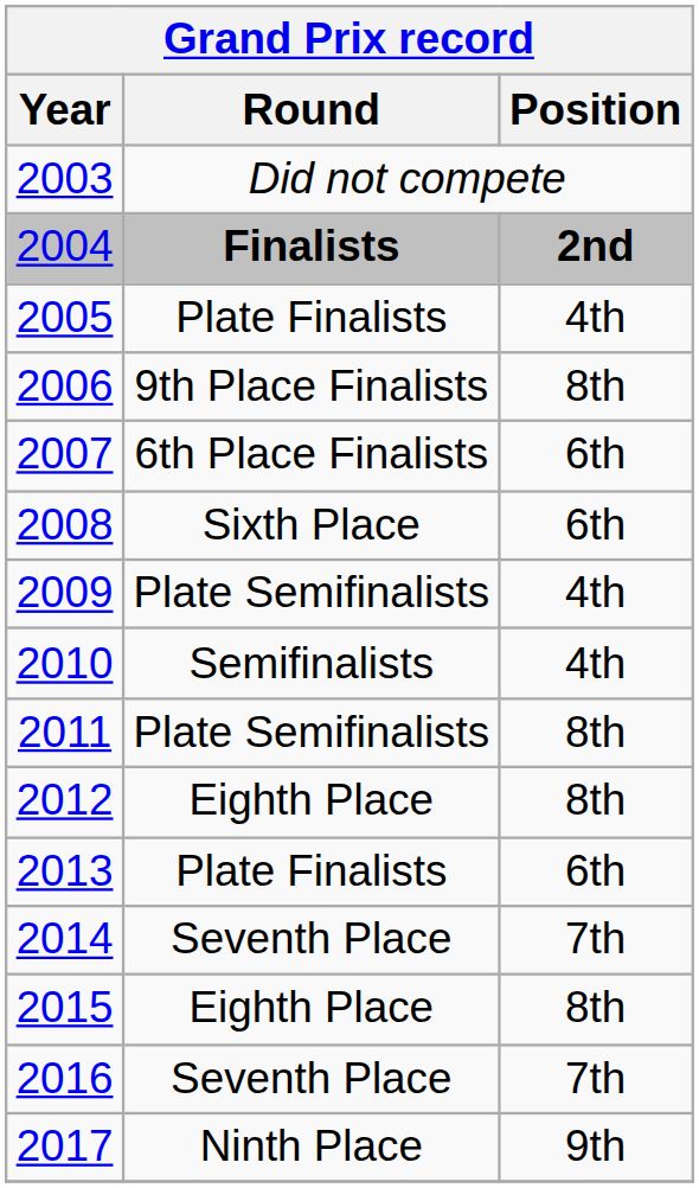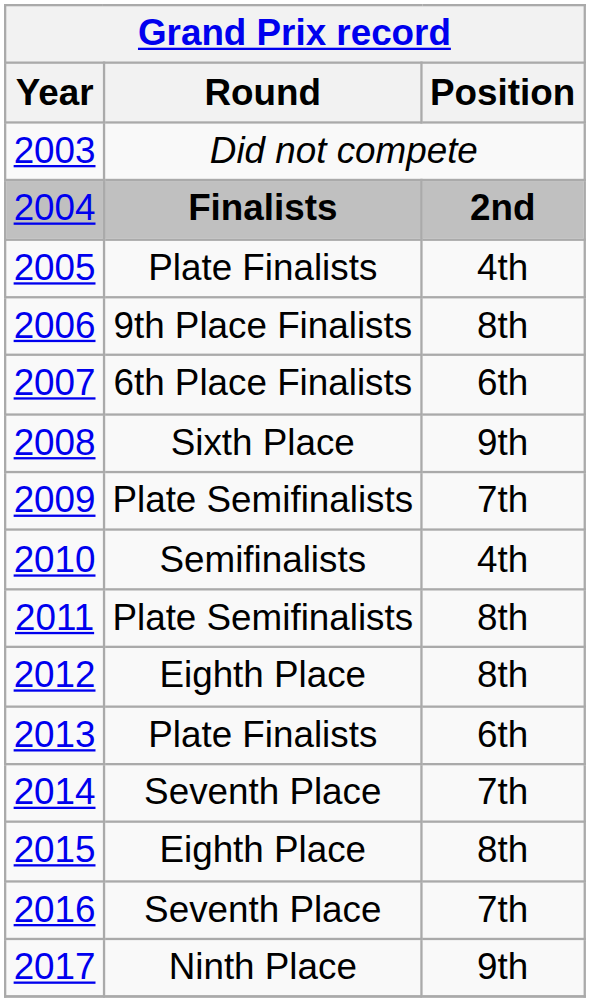2008 | Position: 6th -> 9th
2009 | Position: 4th -> 7th
